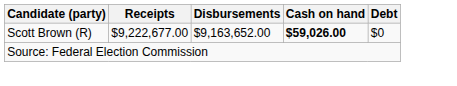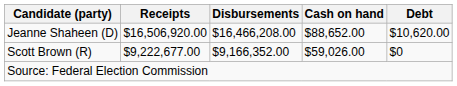+ row: Jeanne Shaheen (D) | $16,506,920.00 | $16,466,208.00 | $88,652.00 | $10,620.00
Scott Brown (R) | Disbursements: $9,163,652.00 -> $9,166,352.00
Scott Brown (R) | Cash on hand: bold -> normal
